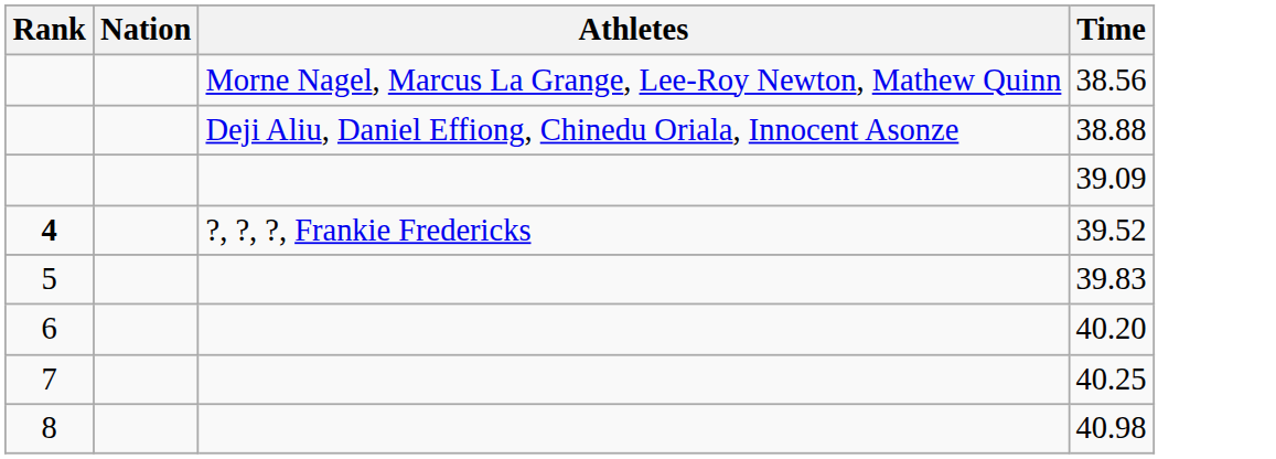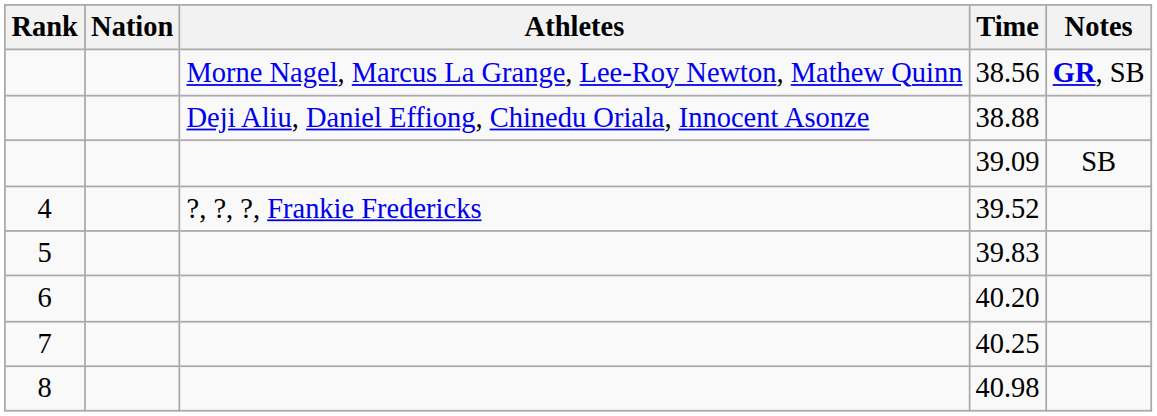+ column: Notes | GR, SB | SB
39.52 | Rank: bold -> normal
